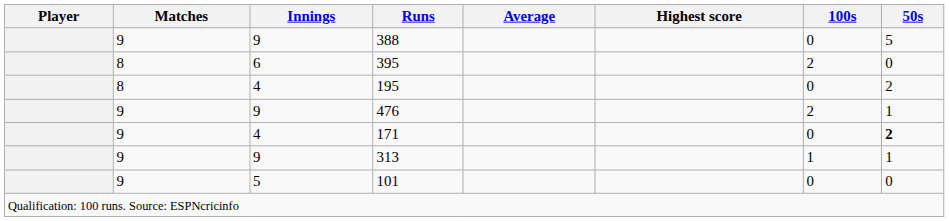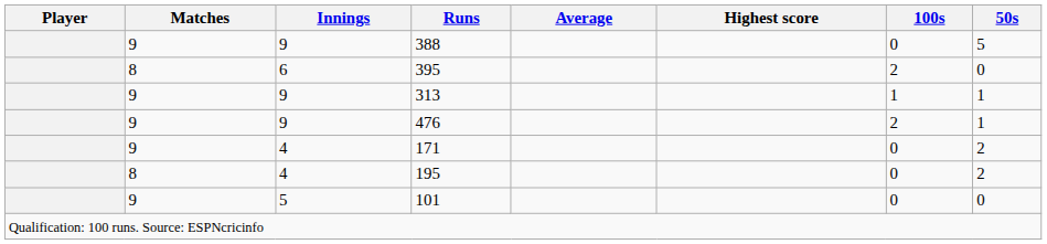rows swapped: 195 <-> 313
171 | 50s: bold -> normal
